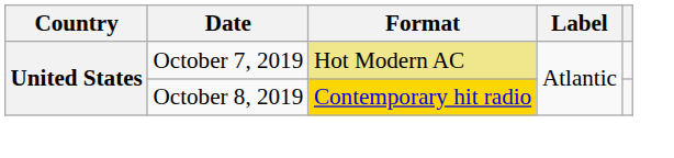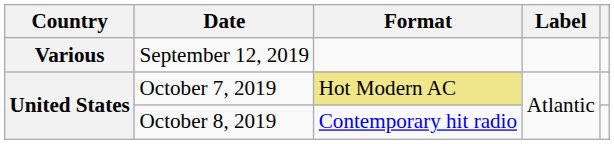+ row: Various | September 12, 2019
October 8, 2019 | Format: gold background -> no background
